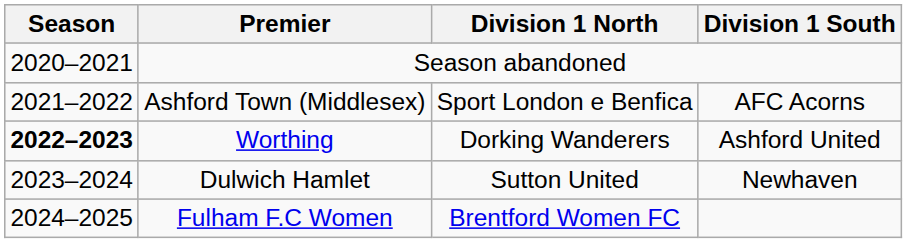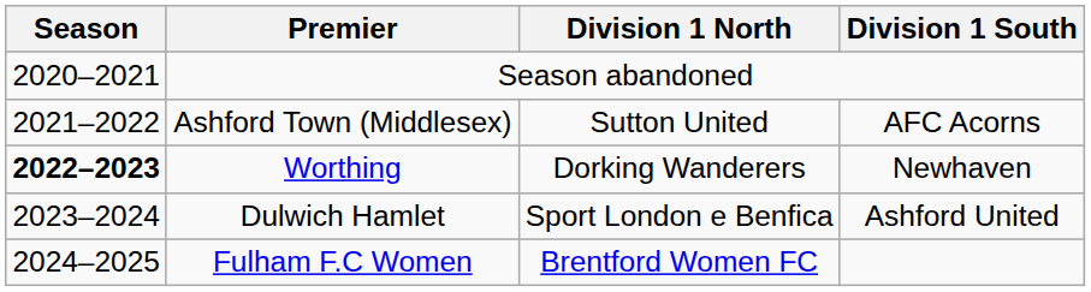Ashford Town (Middlesex) | Division 1 North: Sport London e Benfica -> Sutton United
Worthing | Division 1 South: Ashford United -> Newhaven
Dulwich Hamlet | Division 1 North: Sutton United -> Sport London e Benfica
Dulwich Hamlet | Division 1 South: Newhaven -> Ashford United
